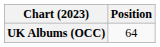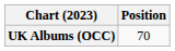UK Albums (OCC) | Position: 64 -> 70
